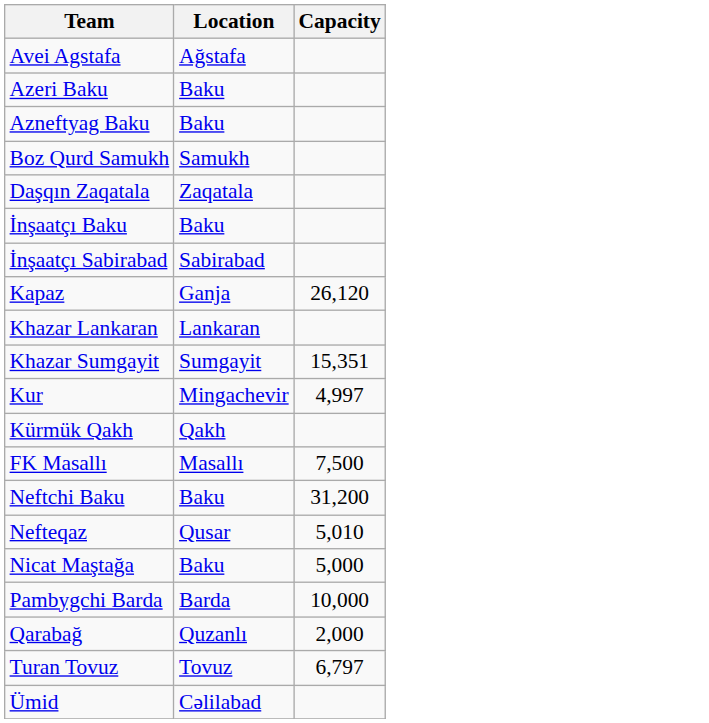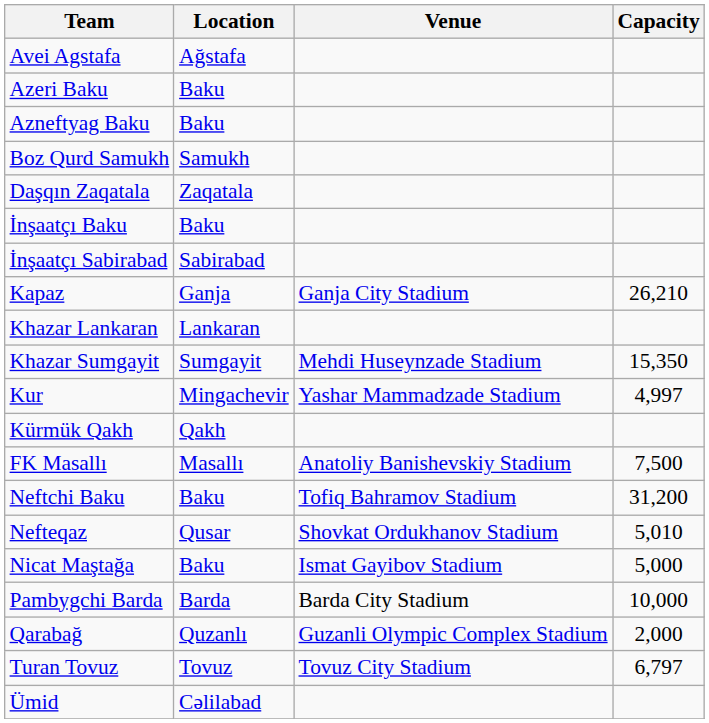+ column: Venue | Ganja City Stadium | Mehdi Huseynzade Stadium | Yashar Mammadzade Stadium | Anatoliy Banishevskiy Stadium | Tofiq Bahramov Stadium | Shovkat Ordukhanov Stadium | Ismat Gayibov Stadium | Barda City Stadium | Guzanli Olympic Complex Stadium | Tovuz City Stadium
Kapaz | Capacity: 26,120 -> 26,210
Khazar Sumgayit | Capacity: 15,351 -> 15,350
